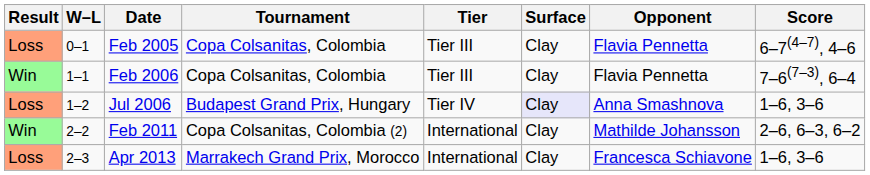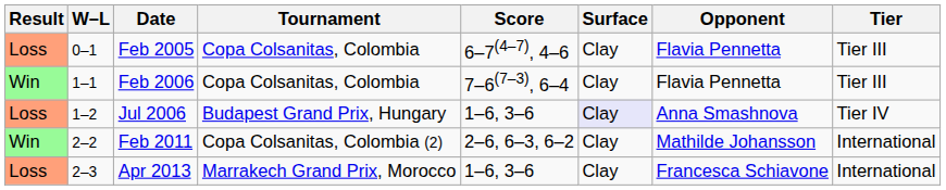columns swapped: Tier <-> Score
